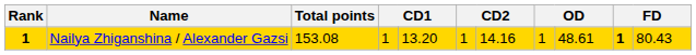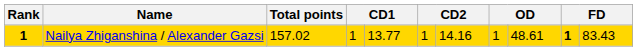Nailya Zhiganshina / Alexander Gazsi | Total points: 153.08 -> 157.02
Nailya Zhiganshina / Alexander Gazsi | column 5: 13.20 -> 13.77
Nailya Zhiganshina / Alexander Gazsi | column 11: 80.43 -> 83.43
